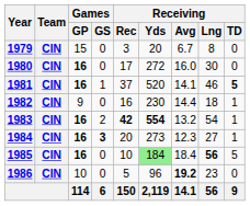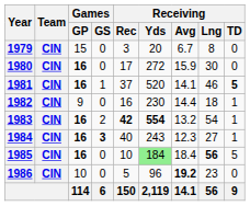1980 | Receiving / Avg: 16.0 -> 15.9
1984 | Receiving / Rec: 20 -> 40
1984 | Receiving / Yds: 273 -> 243
